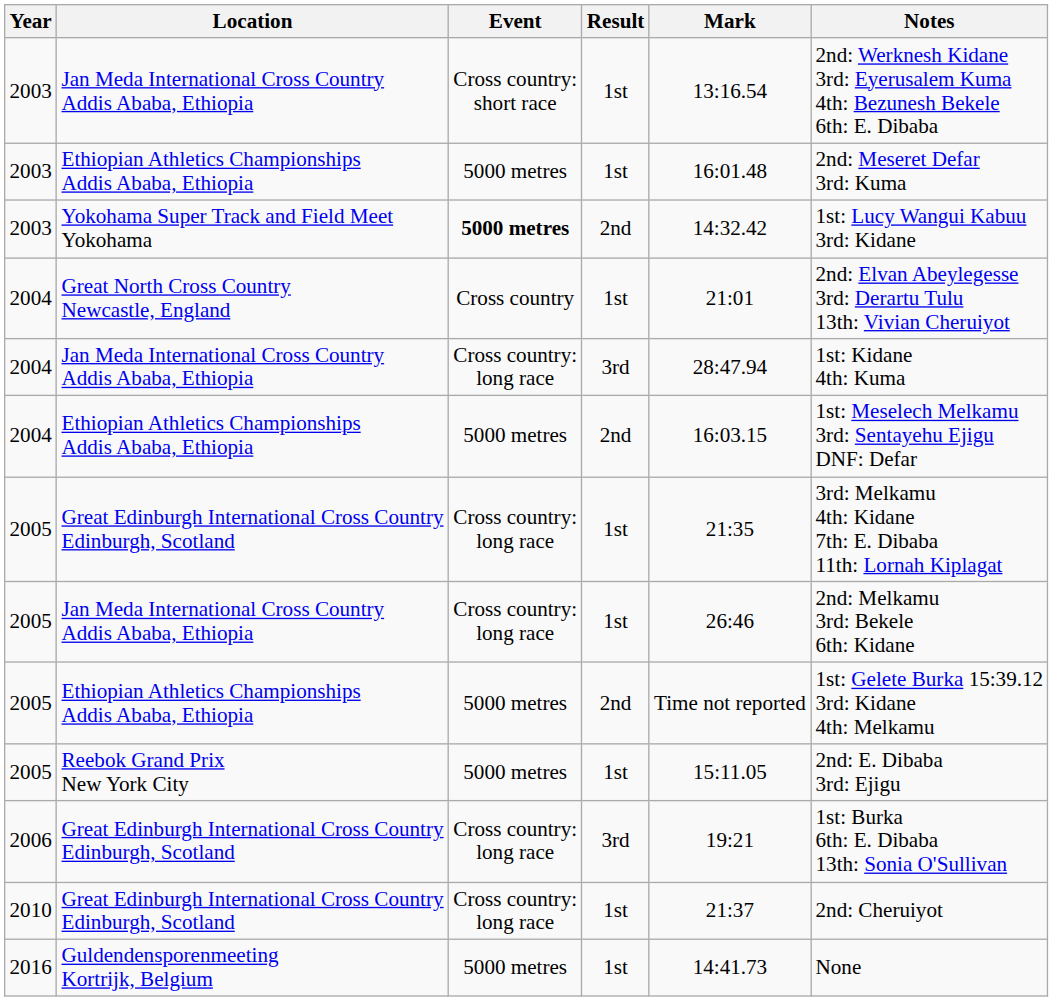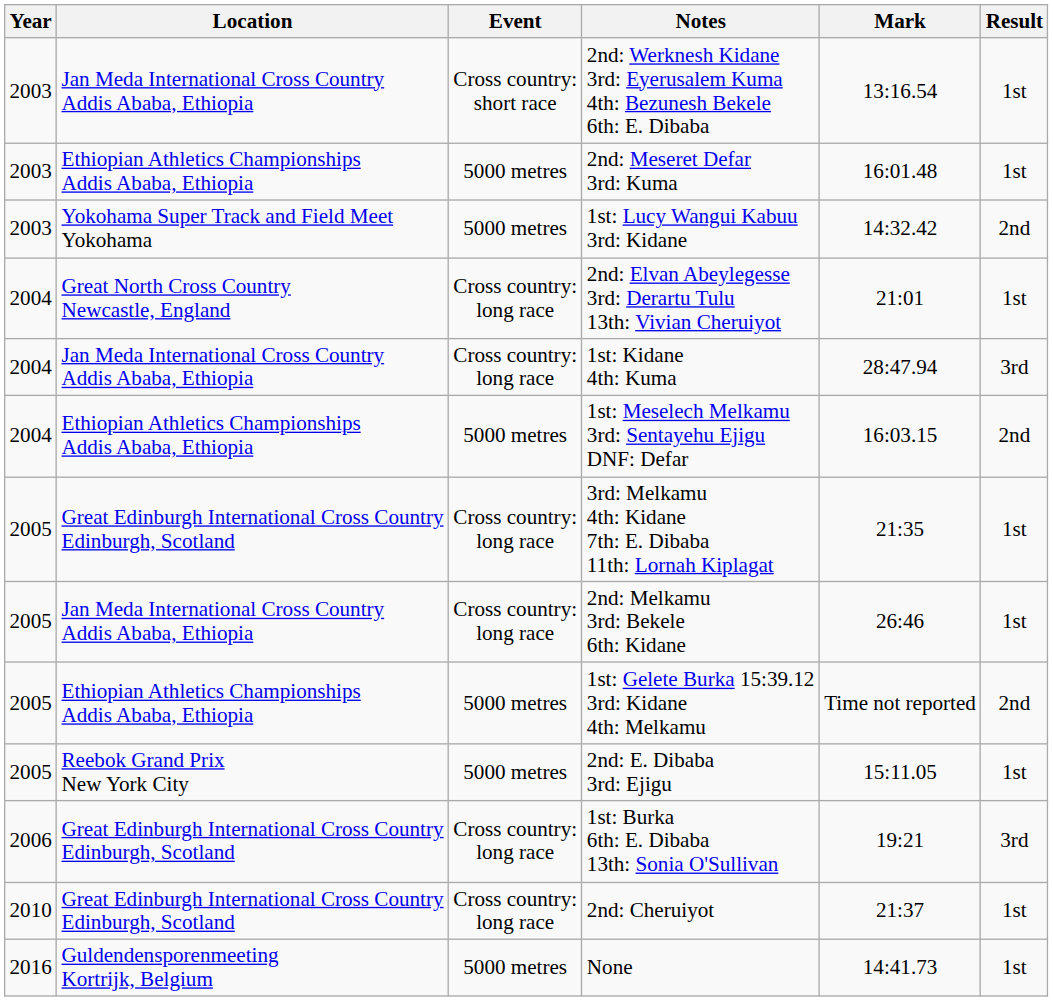columns swapped: Result <-> Notes
Yokohama Super Track and Field Meet Yokohama | Event: bold -> normal
Great North Cross Country Newcastle, England | Event: Cross country -> Cross country: long race
